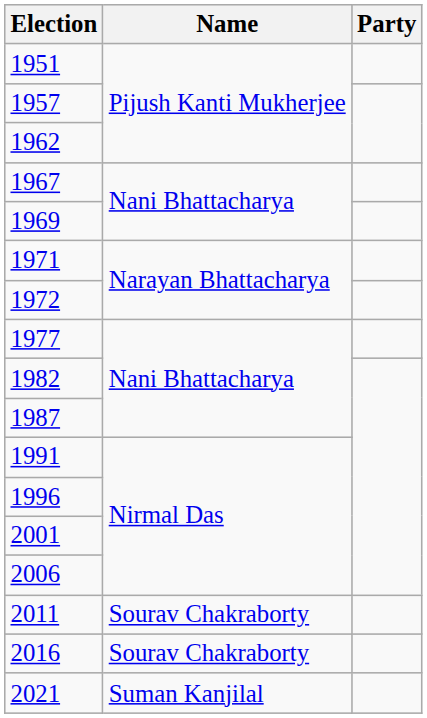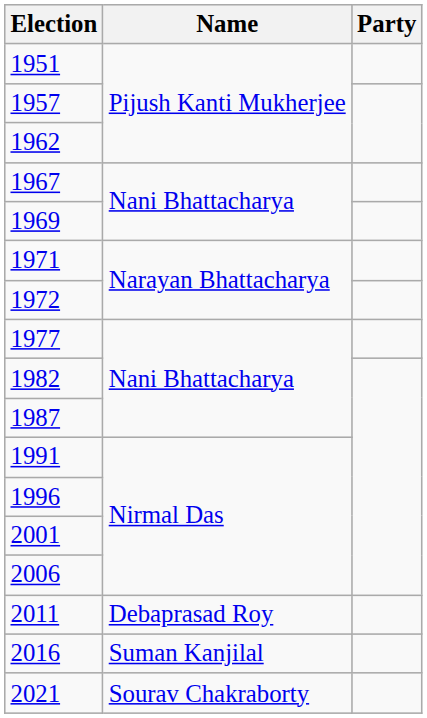2011 | Name: Sourav Chakraborty -> Debaprasad Roy
2016 | Name: Sourav Chakraborty -> Suman Kanjilal
2021 | Name: Suman Kanjilal -> Sourav Chakraborty
